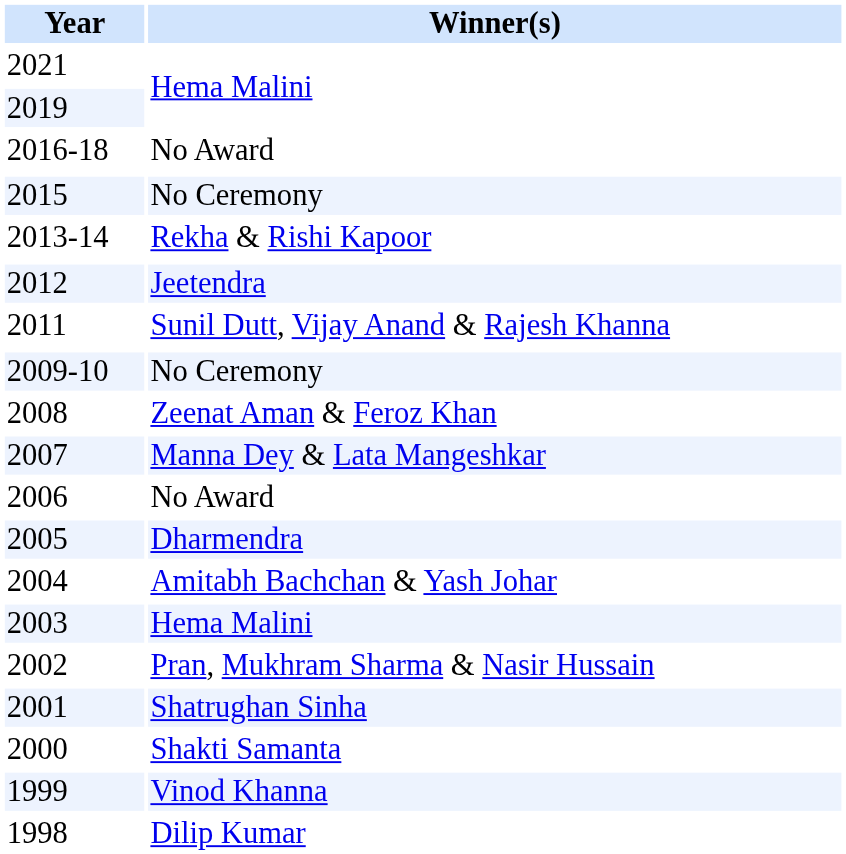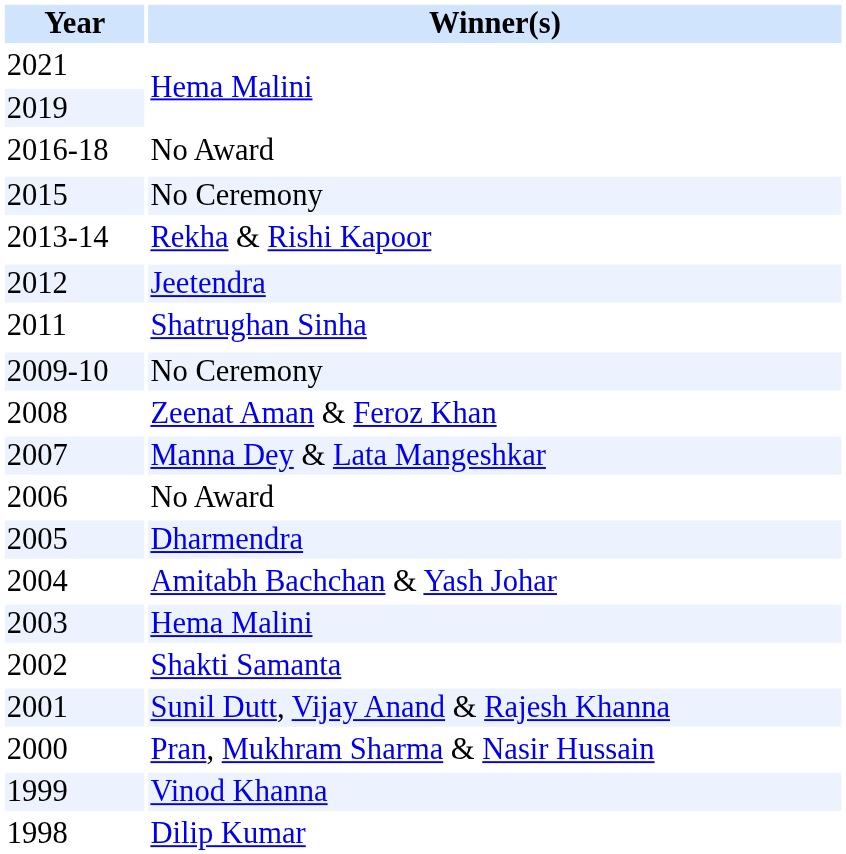2011 | Winner(s): Sunil Dutt, Vijay Anand & Rajesh Khanna -> Shatrughan Sinha
2002 | Winner(s): Pran, Mukhram Sharma & Nasir Hussain -> Shakti Samanta
2001 | Winner(s): Shatrughan Sinha -> Sunil Dutt, Vijay Anand & Rajesh Khanna
2000 | Winner(s): Shakti Samanta -> Pran, Mukhram Sharma & Nasir Hussain
